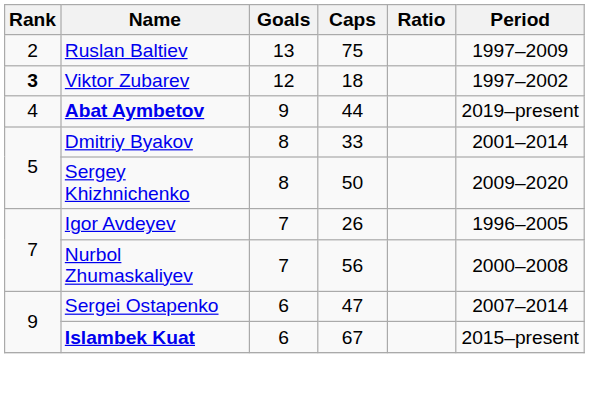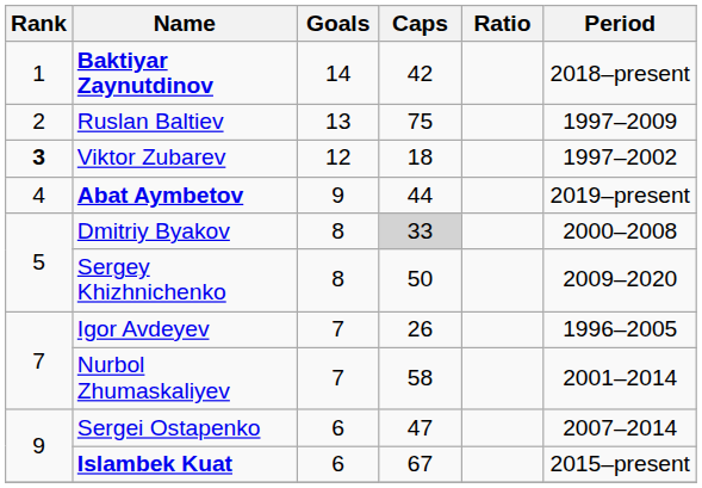+ row: 1 | Baktiyar Zaynutdinov | 14 | 42 | 2018–present
Dmitriy Byakov | Caps: no background -> lightgrey background
Dmitriy Byakov | Period: 2001–2014 -> 2000–2008
Nurbol Zhumaskaliyev | Caps: 56 -> 58
Nurbol Zhumaskaliyev | Period: 2000–2008 -> 2001–2014
